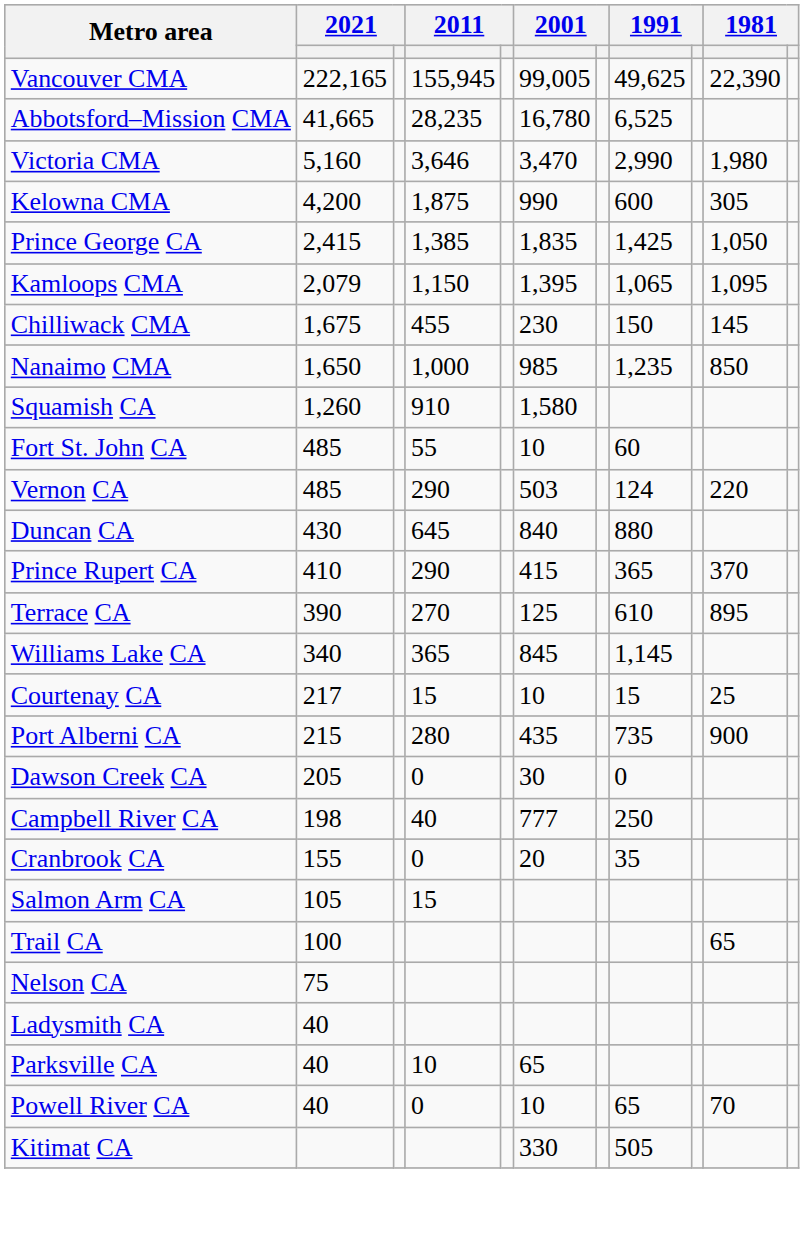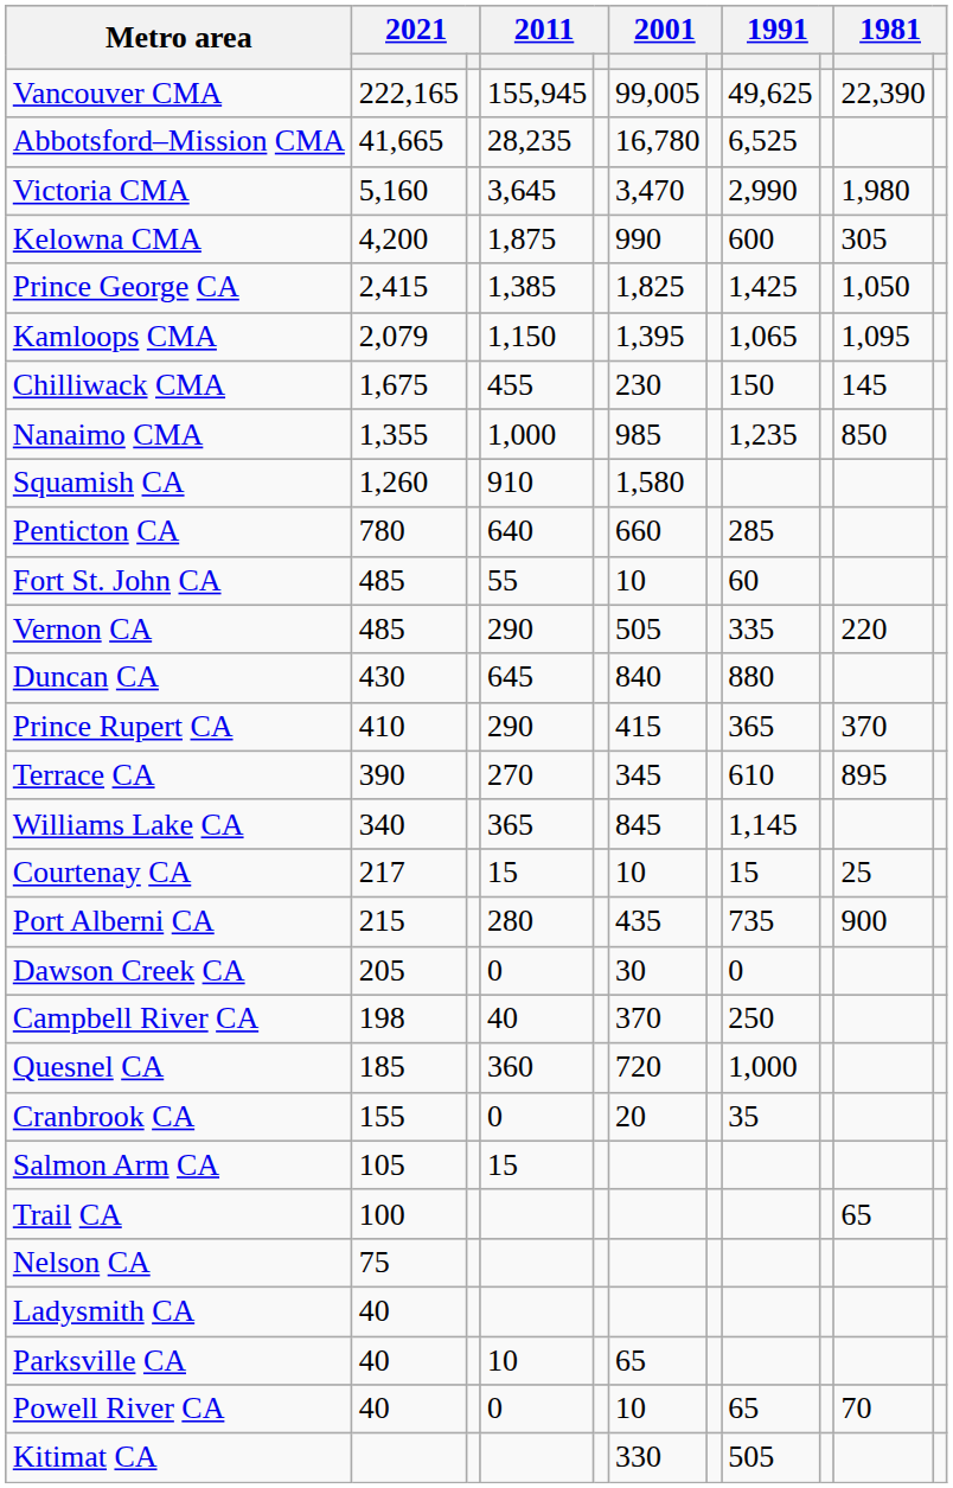Victoria CMA | column 4: 3,646 -> 3,645
Prince George CA | column 6: 1,835 -> 1,825
Nanaimo CMA | column 2: 1,650 -> 1,355
+ row: Penticton CA | 780 | 640 | 660 | 285
Vernon CA | column 6: 503 -> 505
Vernon CA | column 8: 124 -> 335
Terrace CA | column 6: 125 -> 345
Campbell River CA | column 6: 777 -> 370
+ row: Quesnel CA | 185 | 360 | 720 | 1,000
